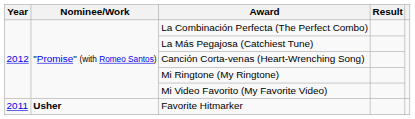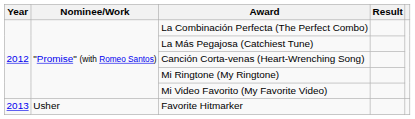Favorite Hitmarker | Year: 2011 -> 2013
Favorite Hitmarker | Nominee/Work: bold -> normal
